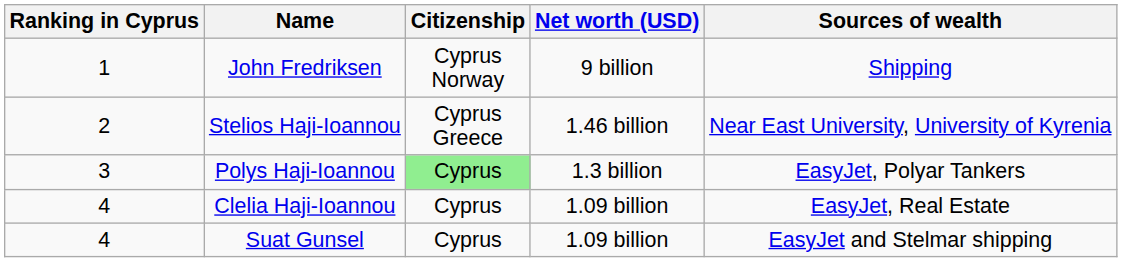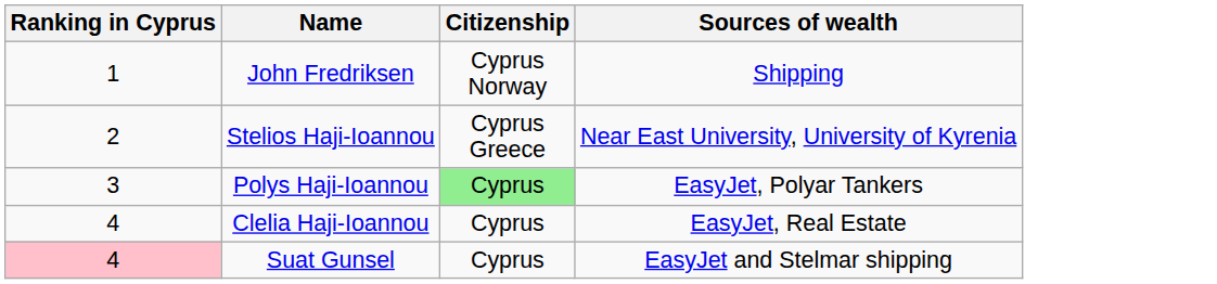- column: Net worth (USD) | 9 billion | 1.46 billion | 1.3 billion | 1.09 billion | 1.09 billion
Suat Gunsel | Ranking in Cyprus: no background -> pink background
